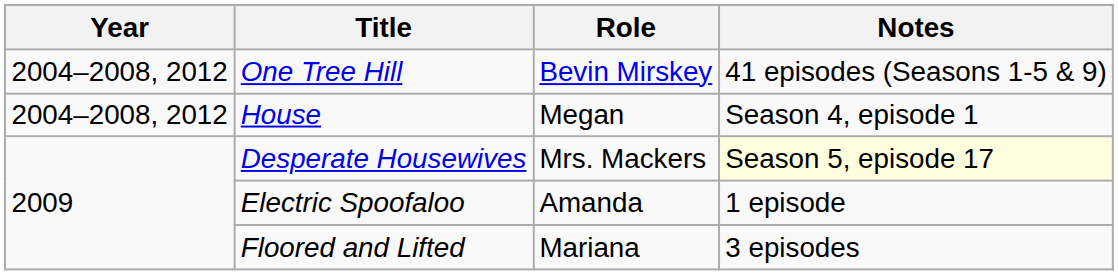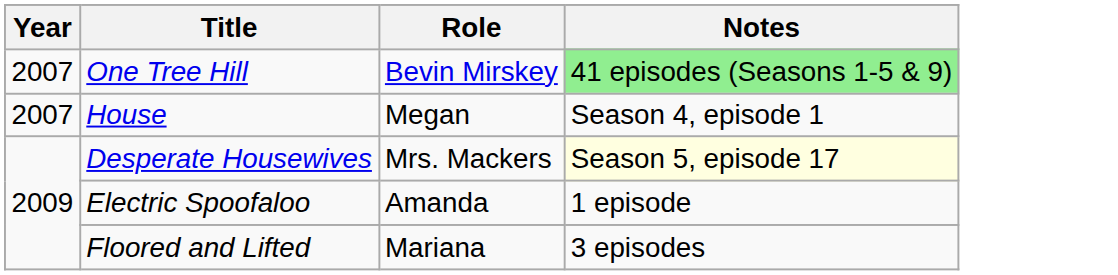One Tree Hill | Year: 2004–2008, 2012 -> 2007
One Tree Hill | Notes: no background -> lightgreen background
House | Year: 2004–2008, 2012 -> 2007
